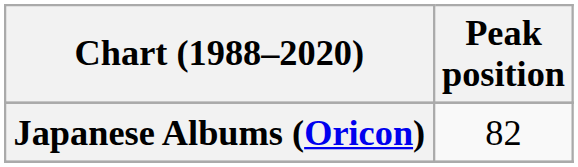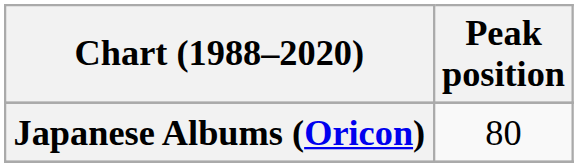Japanese Albums (Oricon) | Peak position: 82 -> 80
